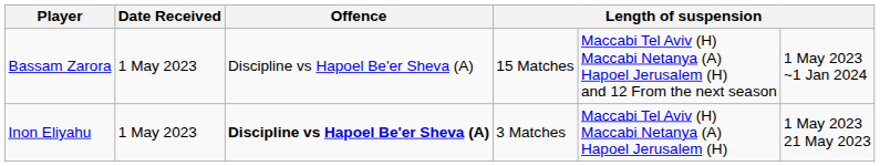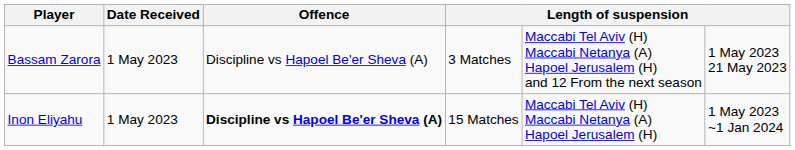Bassam Zarora | column 4: 15 Matches -> 3 Matches
Bassam Zarora | column 6: 1 May 2023 ~1 Jan 2024 -> 1 May 2023 21 May 2023
Inon Eliyahu | column 4: 3 Matches -> 15 Matches
Inon Eliyahu | column 6: 1 May 2023 21 May 2023 -> 1 May 2023 ~1 Jan 2024
